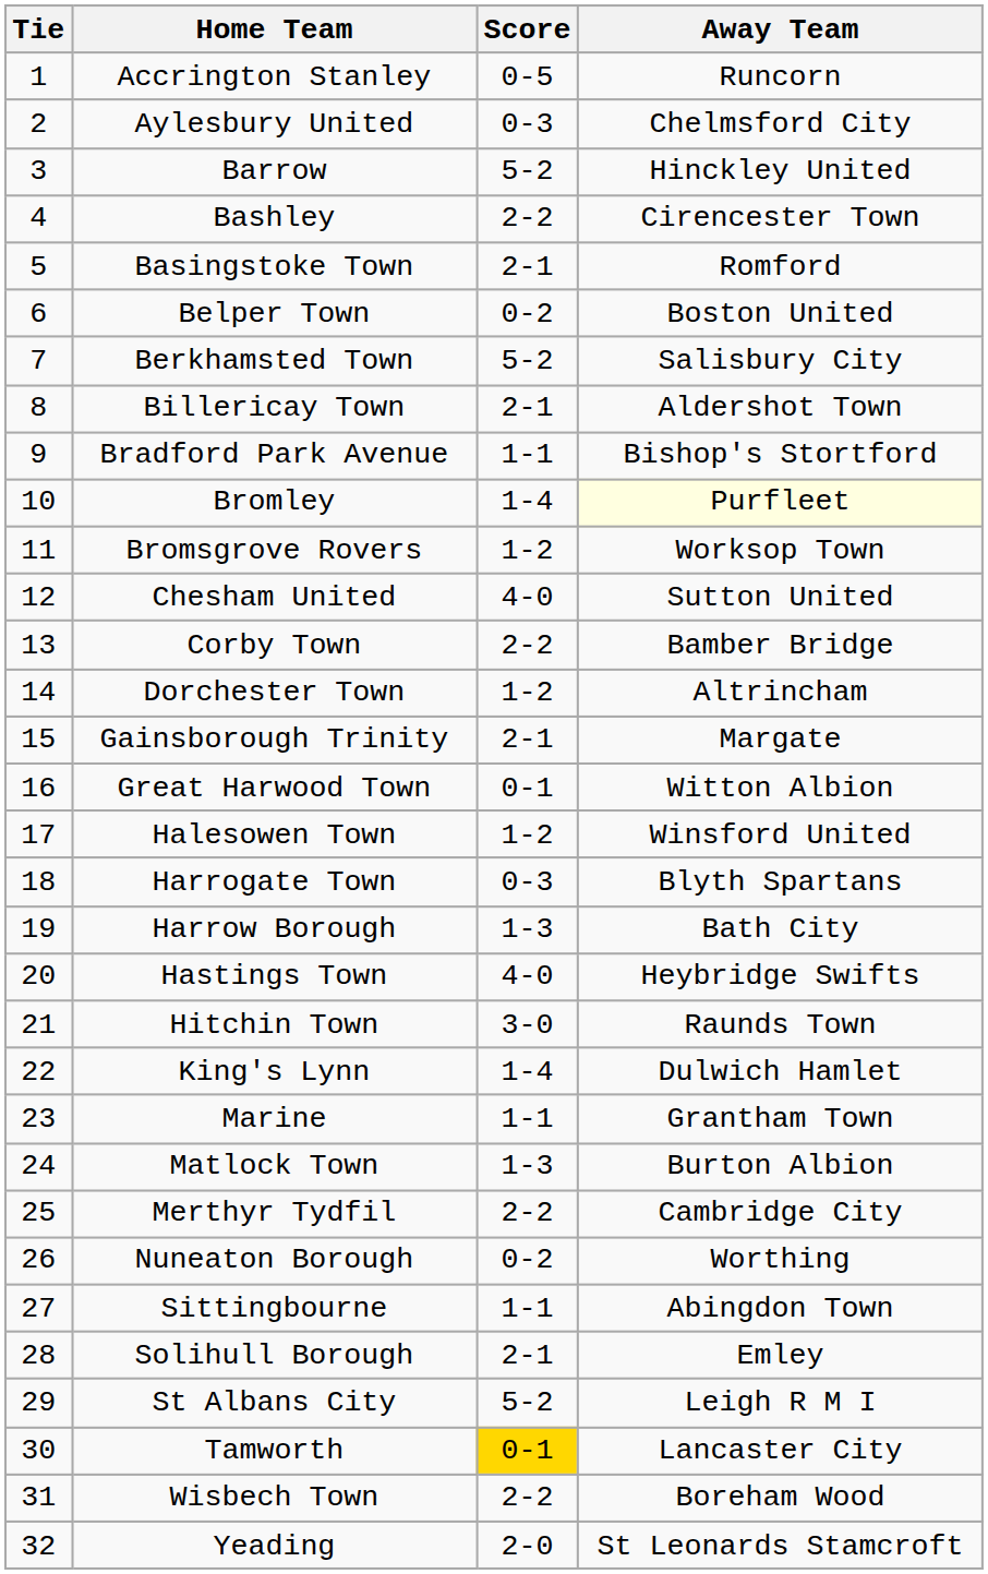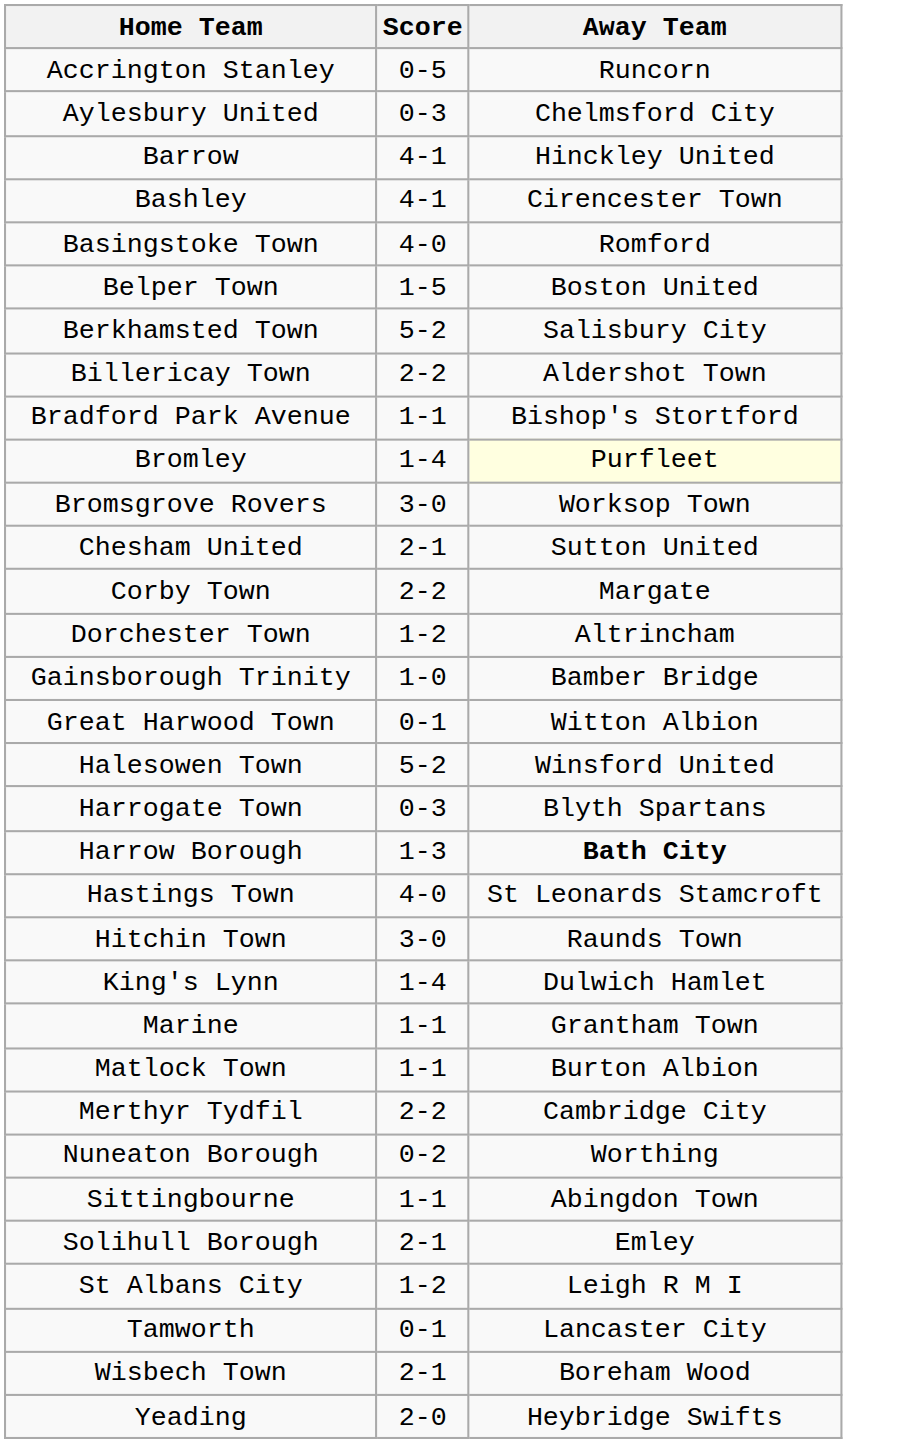- column: Tie | 1 | 2 | 3 | 4 | 5 | 6 | 7 | 8 | 9 | 10 | 11 | 12 | 13 | 14 | 15 | 16 | 17 | 18 | 19 | 20 | 21 | 22 | 23 | 24 | 25 | 26 | 27 | 28 | 29 | 30 | 31 | 32
Barrow | Score: 5-2 -> 4-1
Bashley | Score: 2-2 -> 4-1
Basingstoke Town | Score: 2-1 -> 4-0
Belper Town | Score: 0-2 -> 1-5
Billericay Town | Score: 2-1 -> 2-2
Bromsgrove Rovers | Score: 1-2 -> 3-0
Chesham United | Score: 4-0 -> 2-1
Corby Town | Away Team: Bamber Bridge -> Margate
Gainsborough Trinity | Score: 2-1 -> 1-0
Gainsborough Trinity | Away Team: Margate -> Bamber Bridge
Halesowen Town | Score: 1-2 -> 5-2
Harrow Borough | Away Team: normal -> bold
Hastings Town | Away Team: Heybridge Swifts -> St Leonards Stamcroft
Matlock Town | Score: 1-3 -> 1-1
St Albans City | Score: 5-2 -> 1-2
Tamworth | Score: gold background -> no background
Wisbech Town | Score: 2-2 -> 2-1
Yeading | Away Team: St Leonards Stamcroft -> Heybridge Swifts
